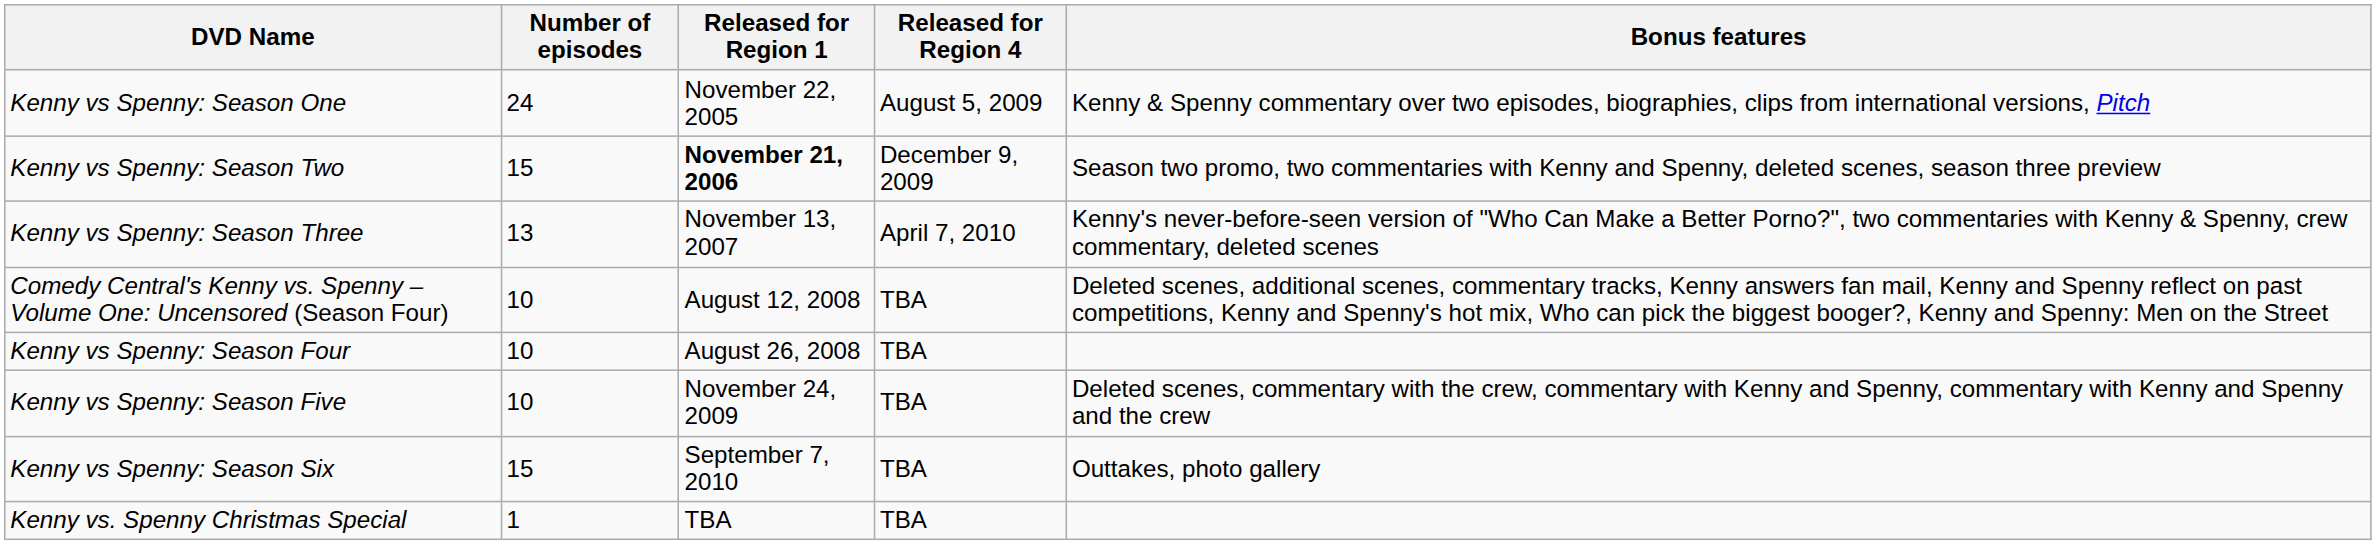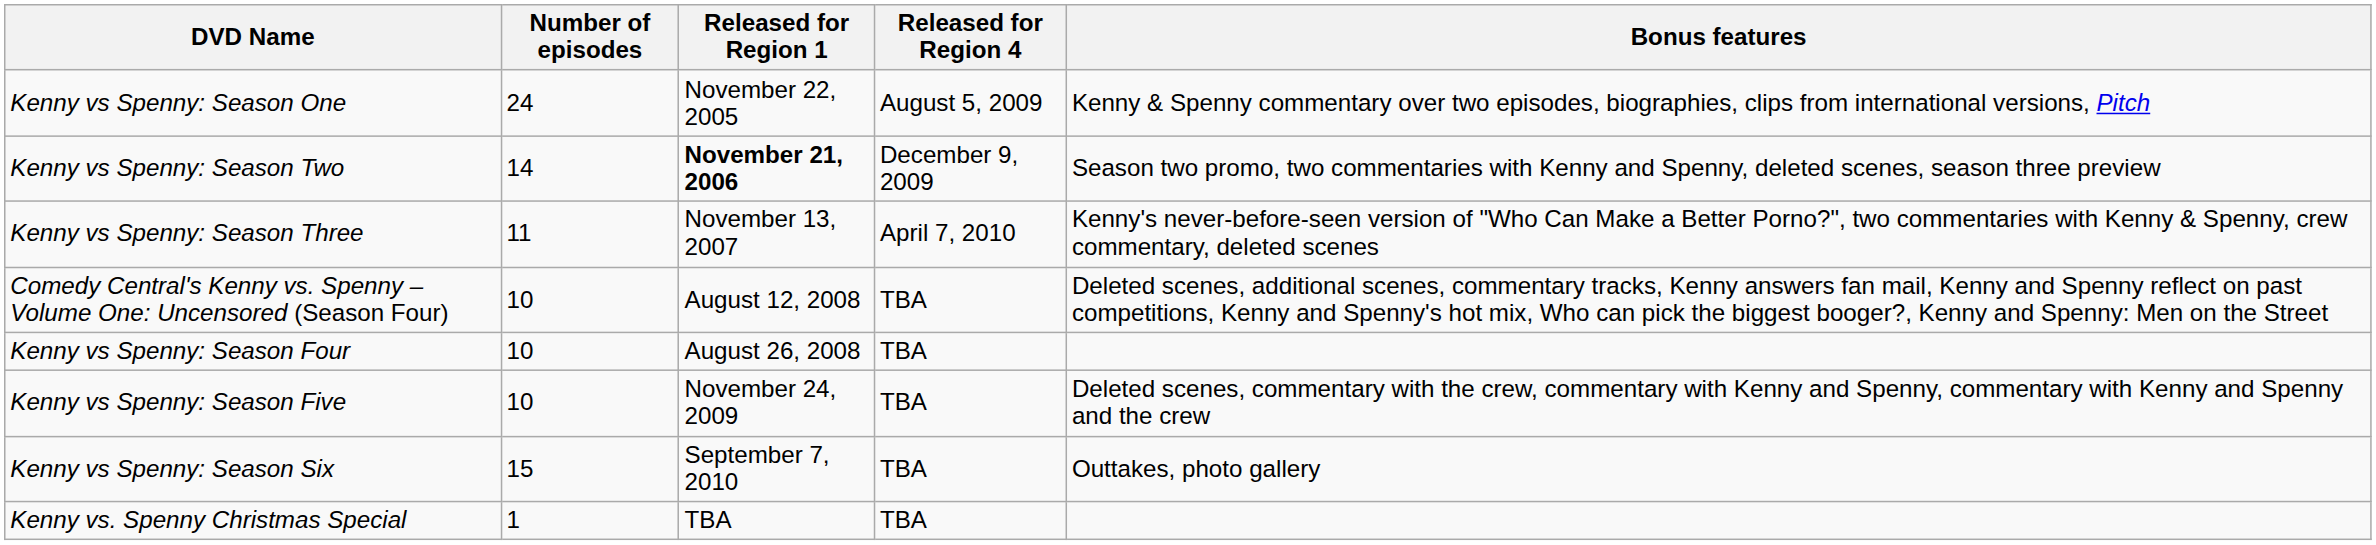Kenny vs Spenny: Season Two | Number of episodes: 15 -> 14
Kenny vs Spenny: Season Three | Number of episodes: 13 -> 11
